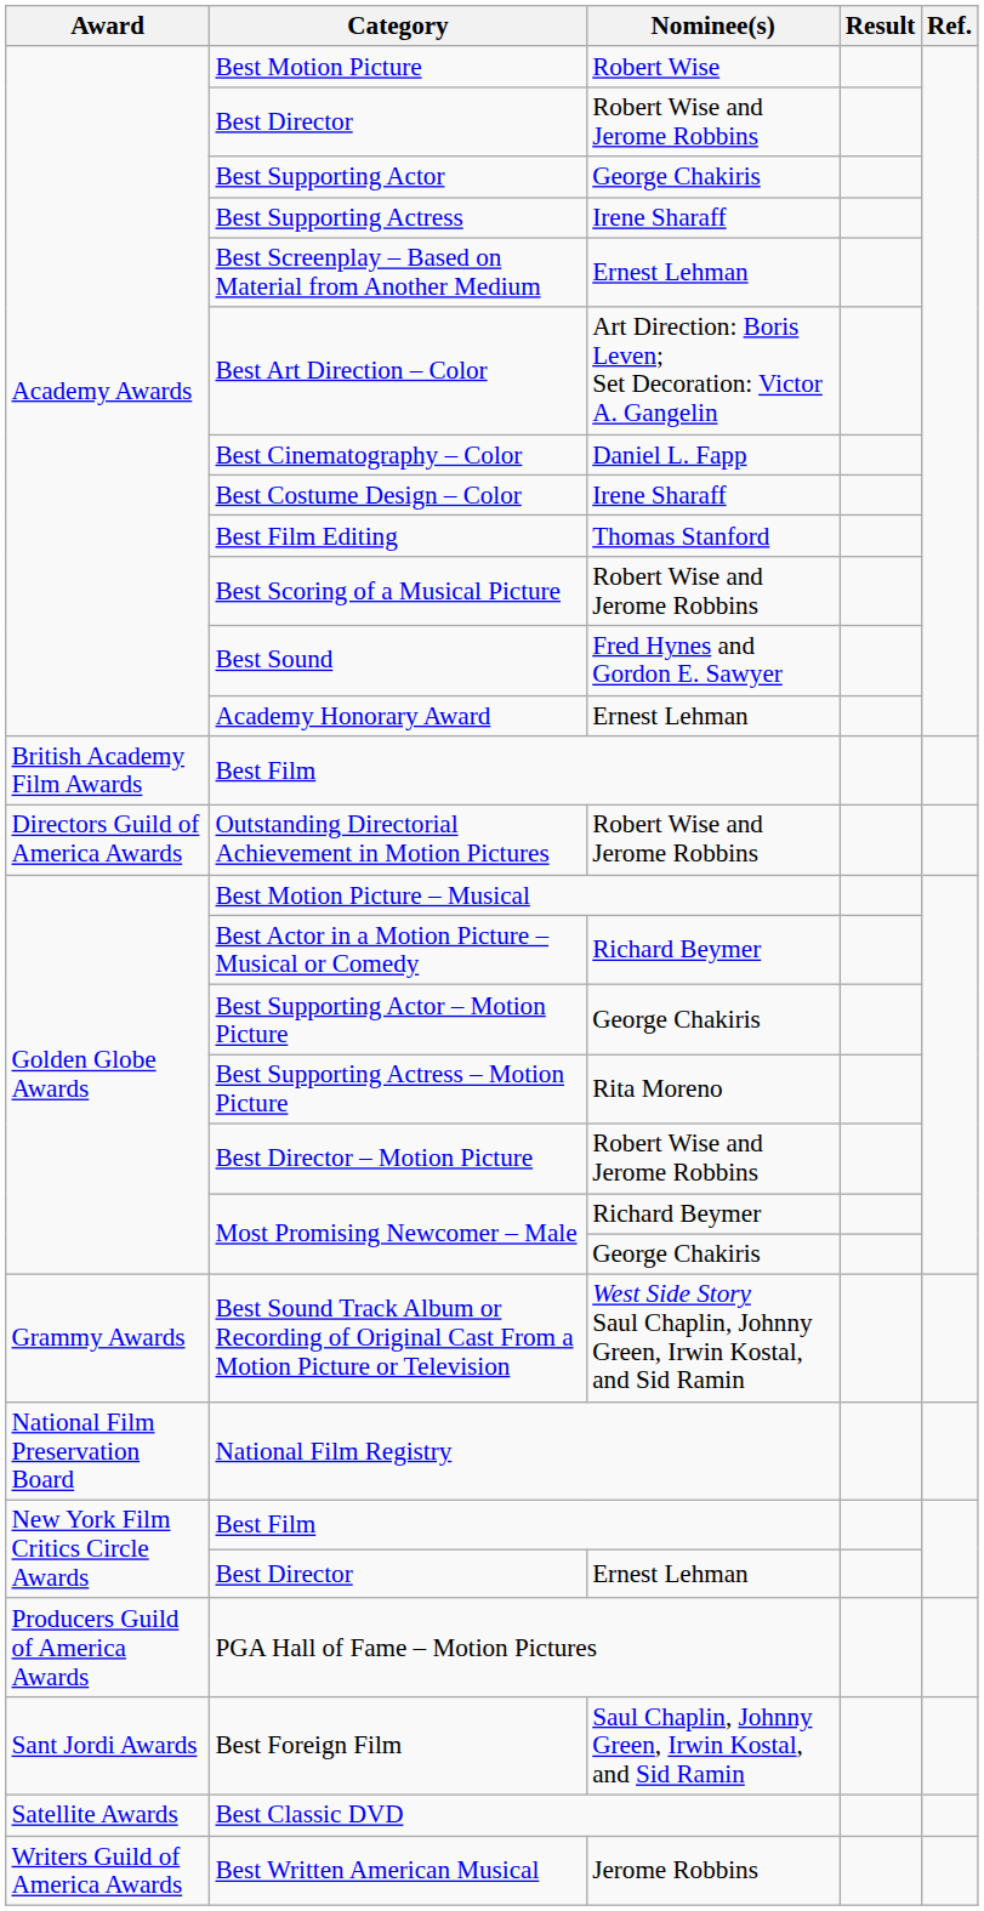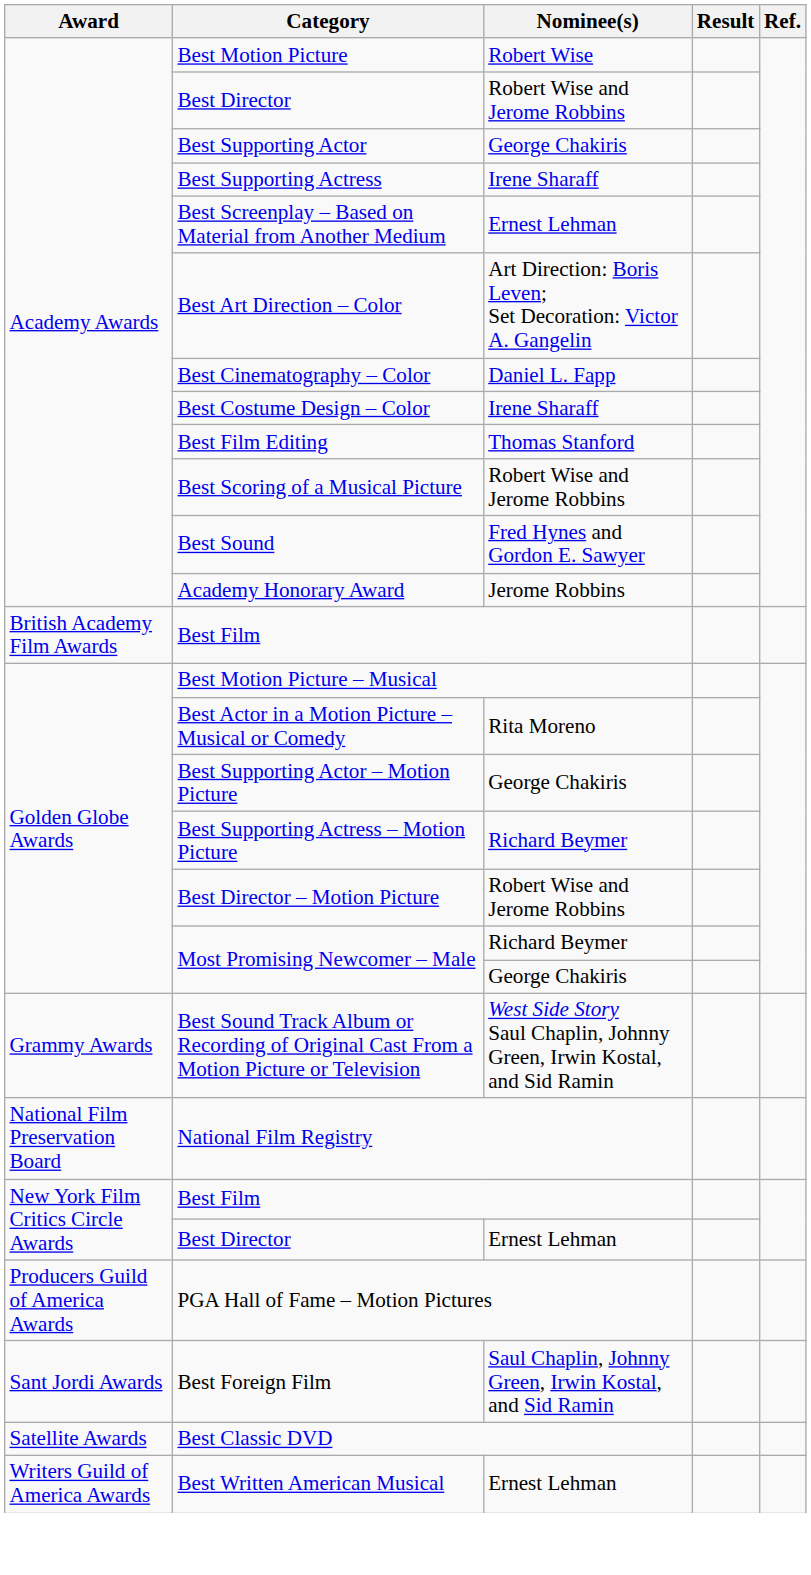Academy Honorary Award | Nominee(s): Ernest Lehman -> Jerome Robbins
- row: Directors Guild of America Awards | Outstanding Directorial Achievement in Motion Pictures | Robert Wise and Jerome Robbins
Best Actor in a Motion Picture – Musical or Comedy | Nominee(s): Richard Beymer -> Rita Moreno
Best Supporting Actress – Motion Picture | Nominee(s): Rita Moreno -> Richard Beymer
Best Written American Musical | Nominee(s): Jerome Robbins -> Ernest Lehman
